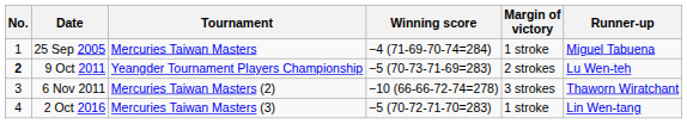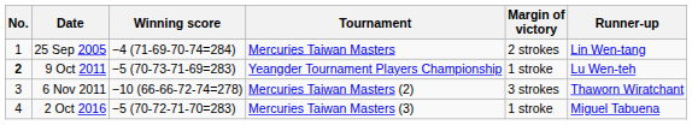columns swapped: Tournament <-> Winning score
25 Sep 2005 | Margin of victory: 1 stroke -> 2 strokes
25 Sep 2005 | Runner-up: Miguel Tabuena -> Lin Wen-tang
9 Oct 2011 | Margin of victory: 2 strokes -> 1 stroke
2 Oct 2016 | Runner-up: Lin Wen-tang -> Miguel Tabuena
